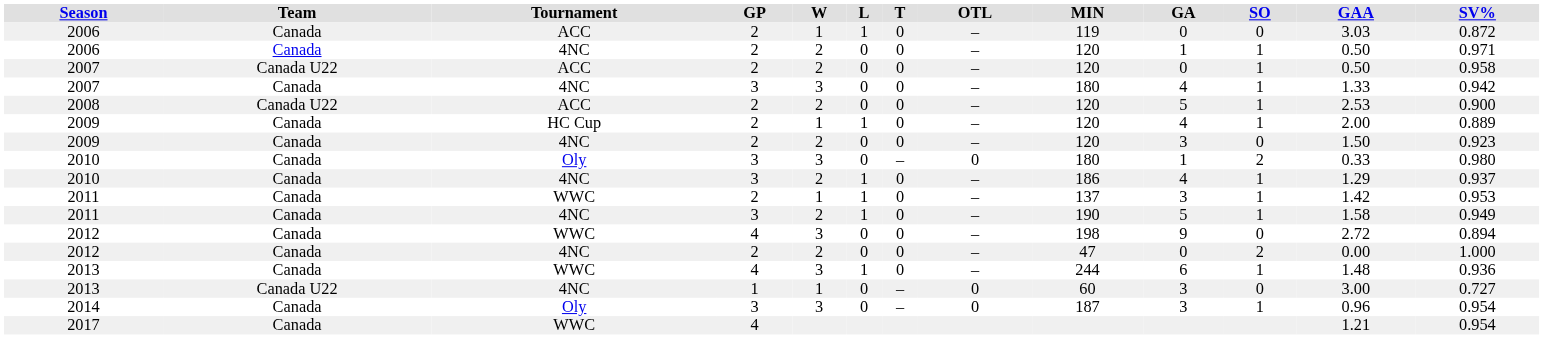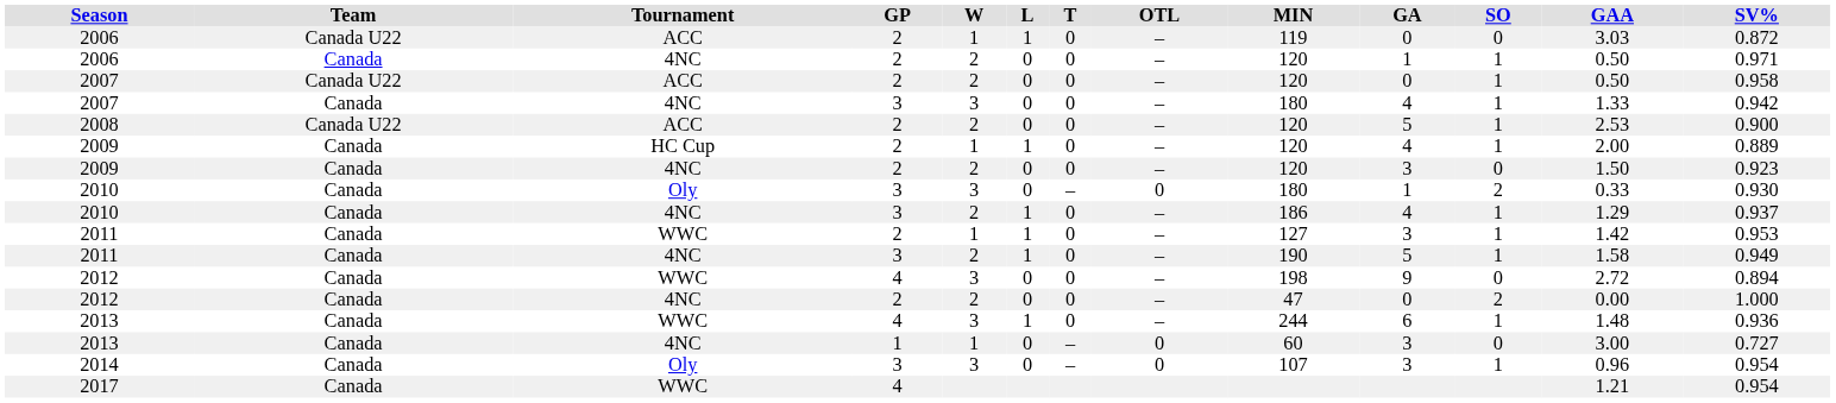2006 / ACC | Team: Canada -> Canada U22
2010 / Oly | SV%: 0.980 -> 0.930
2011 / WWC | MIN: 137 -> 127
2013 / 4NC | Team: Canada U22 -> Canada
2014 | MIN: 187 -> 107
